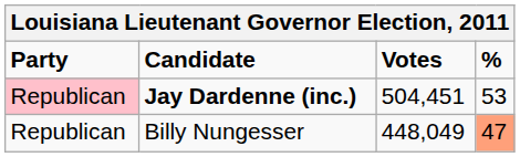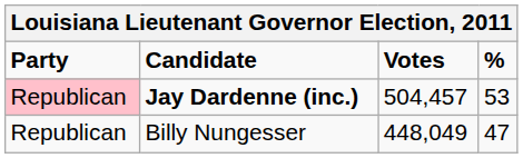Jay Dardenne (inc.) | Votes: 504,451 -> 504,457
Billy Nungesser | %: lightsalmon background -> no background
